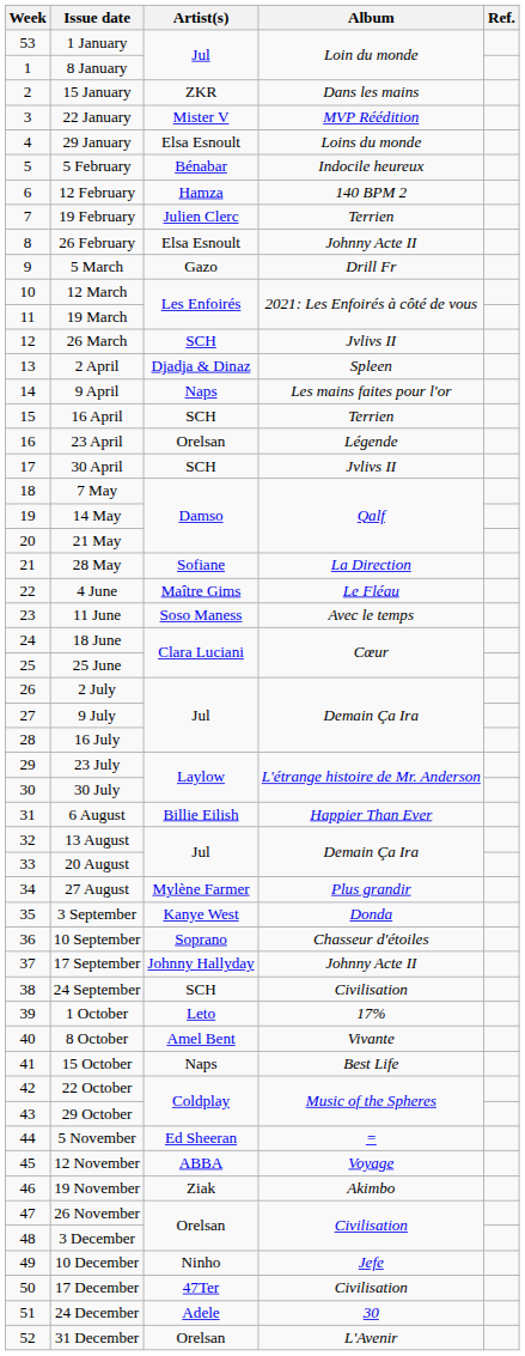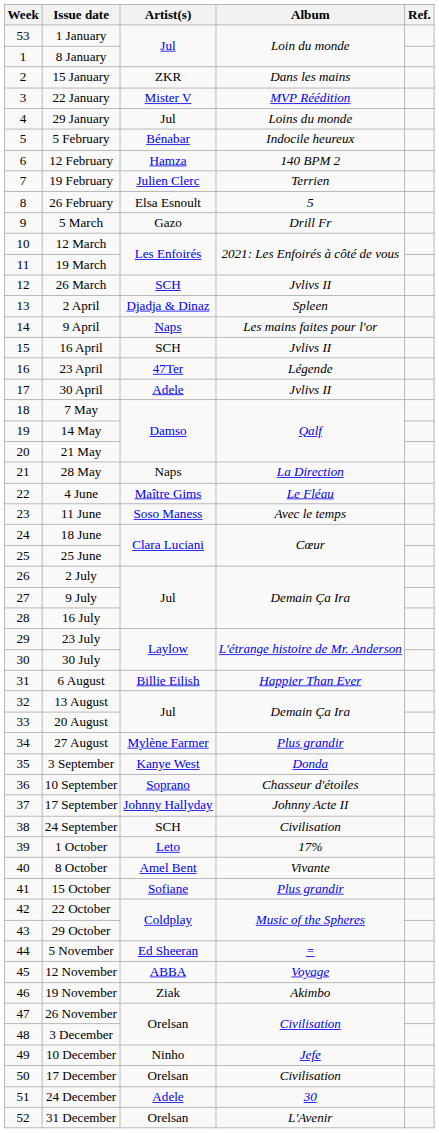29 January | Artist(s): Elsa Esnoult -> Jul
26 February | Album: Johnny Acte II -> 5
16 April | Album: Terrien -> Jvlivs II
23 April | Artist(s): Orelsan -> 47Ter
30 April | Artist(s): SCH -> Adele
28 May | Artist(s): Sofiane -> Naps
15 October | Artist(s): Naps -> Sofiane
15 October | Album: Best Life -> Plus grandir
17 December | Artist(s): 47Ter -> Orelsan
